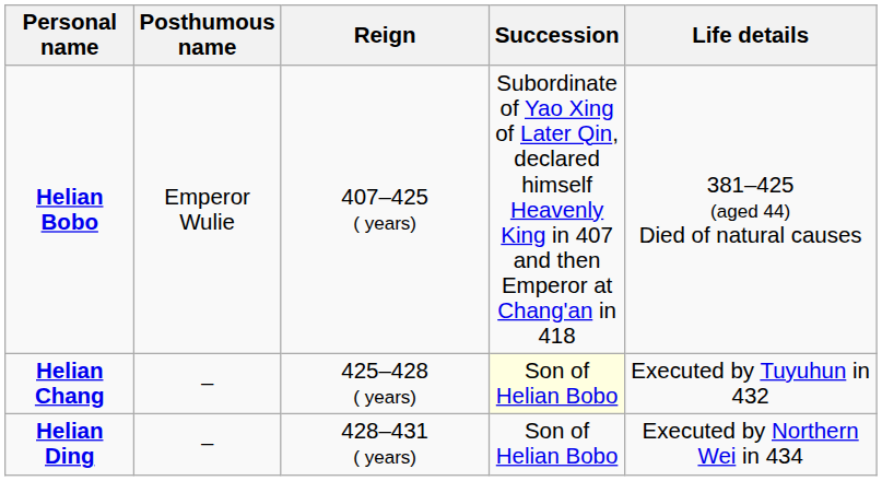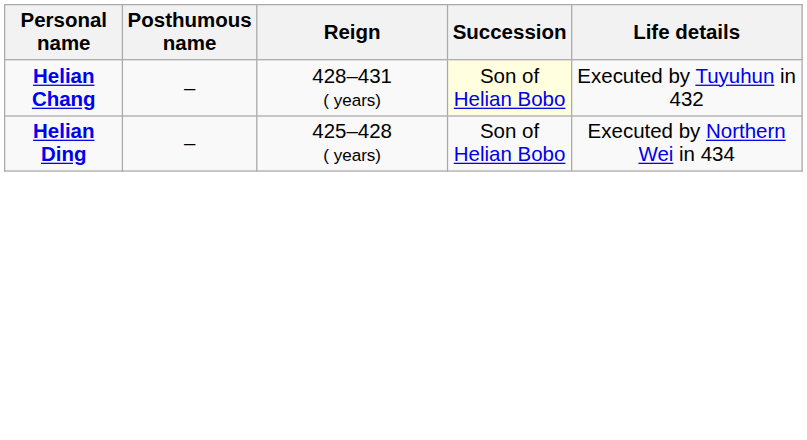- row: Helian Bobo | Emperor Wulie | 407–425 ( years) | Subordinate of Yao Xing of Later Qin, declared himself Heavenly King in 407 and then Emperor at Chang'an in 418 | 381–425 (aged 44) Died of natural causes
Helian Chang | Reign: 425–428 ( years) -> 428–431 ( years)
Helian Ding | Reign: 428–431 ( years) -> 425–428 ( years)
